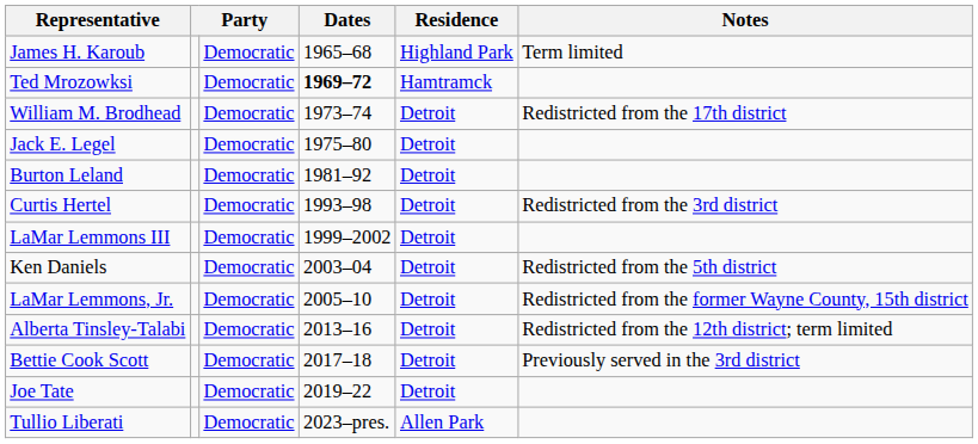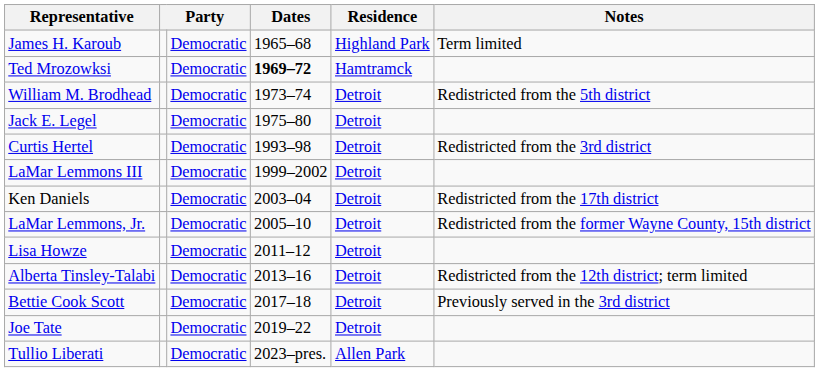William M. Brodhead | Notes: Redistricted from the 17th district -> Redistricted from the 5th district
- row: Burton Leland | Democratic | 1981–92 | Detroit
Ken Daniels | Notes: Redistricted from the 5th district -> Redistricted from the 17th district
+ row: Lisa Howze | Democratic | 2011–12 | Detroit
